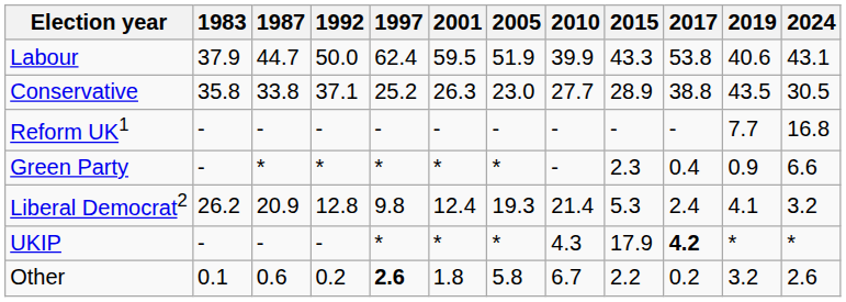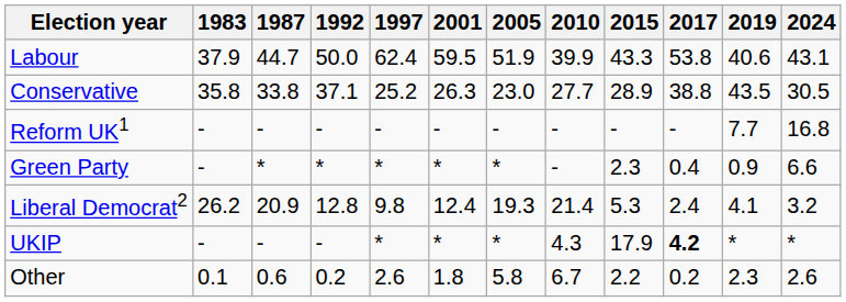Other | 1997: bold -> normal
Other | 2019: 3.2 -> 2.3
